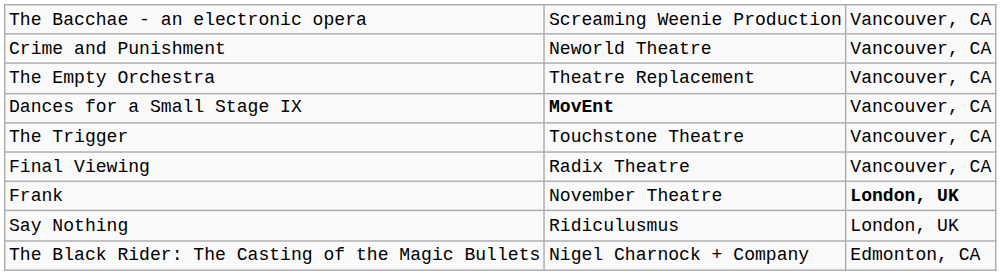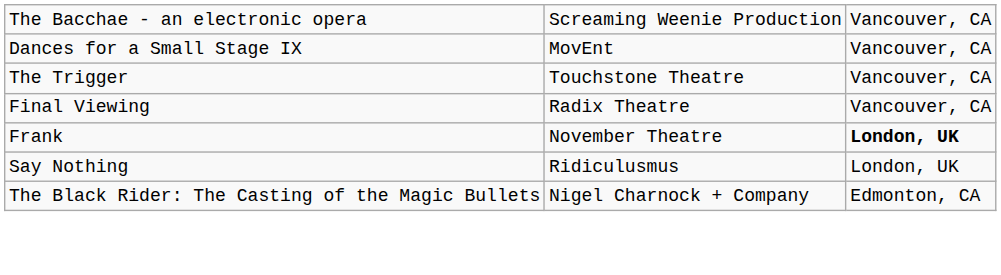- row: Crime and Punishment | Neworld Theatre | Vancouver, CA
- row: The Empty Orchestra | Theatre Replacement | Vancouver, CA
Dances for a Small Stage IX | column 2: bold -> normal
